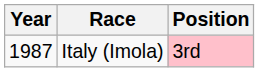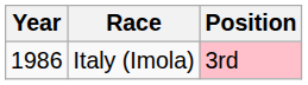Italy (Imola) | Year: 1987 -> 1986
